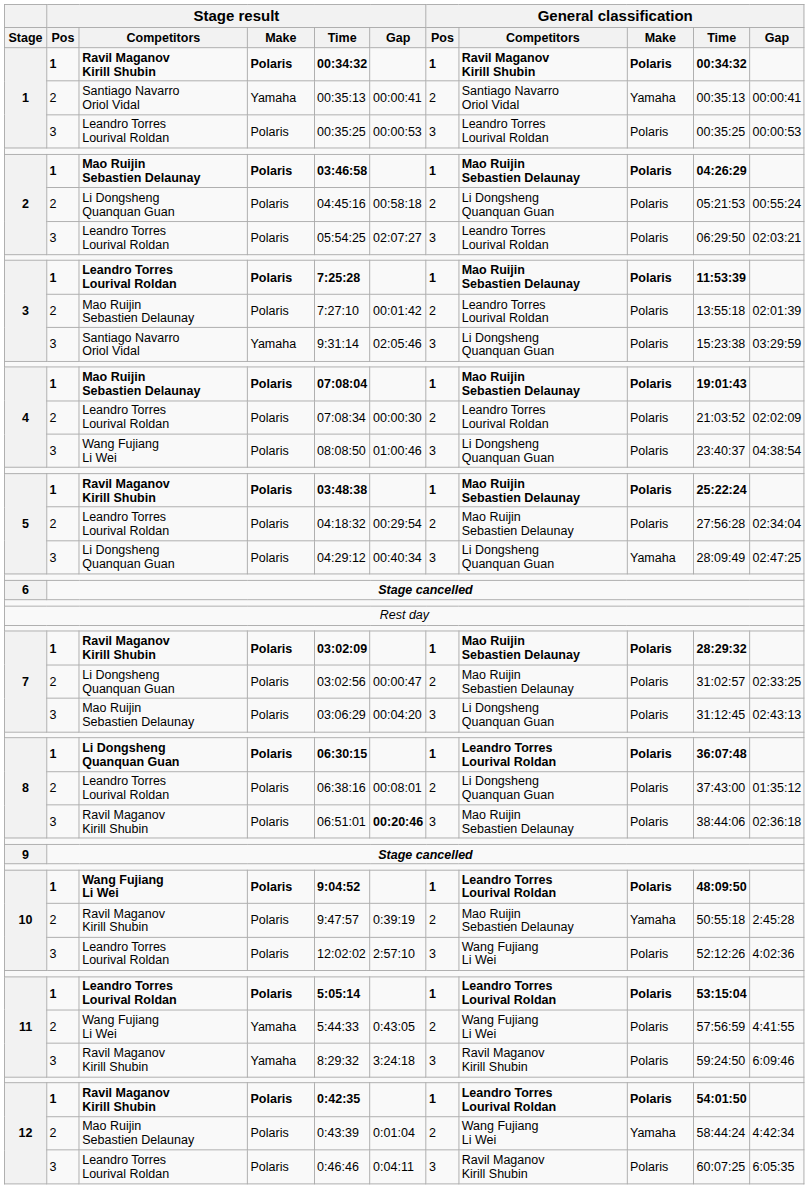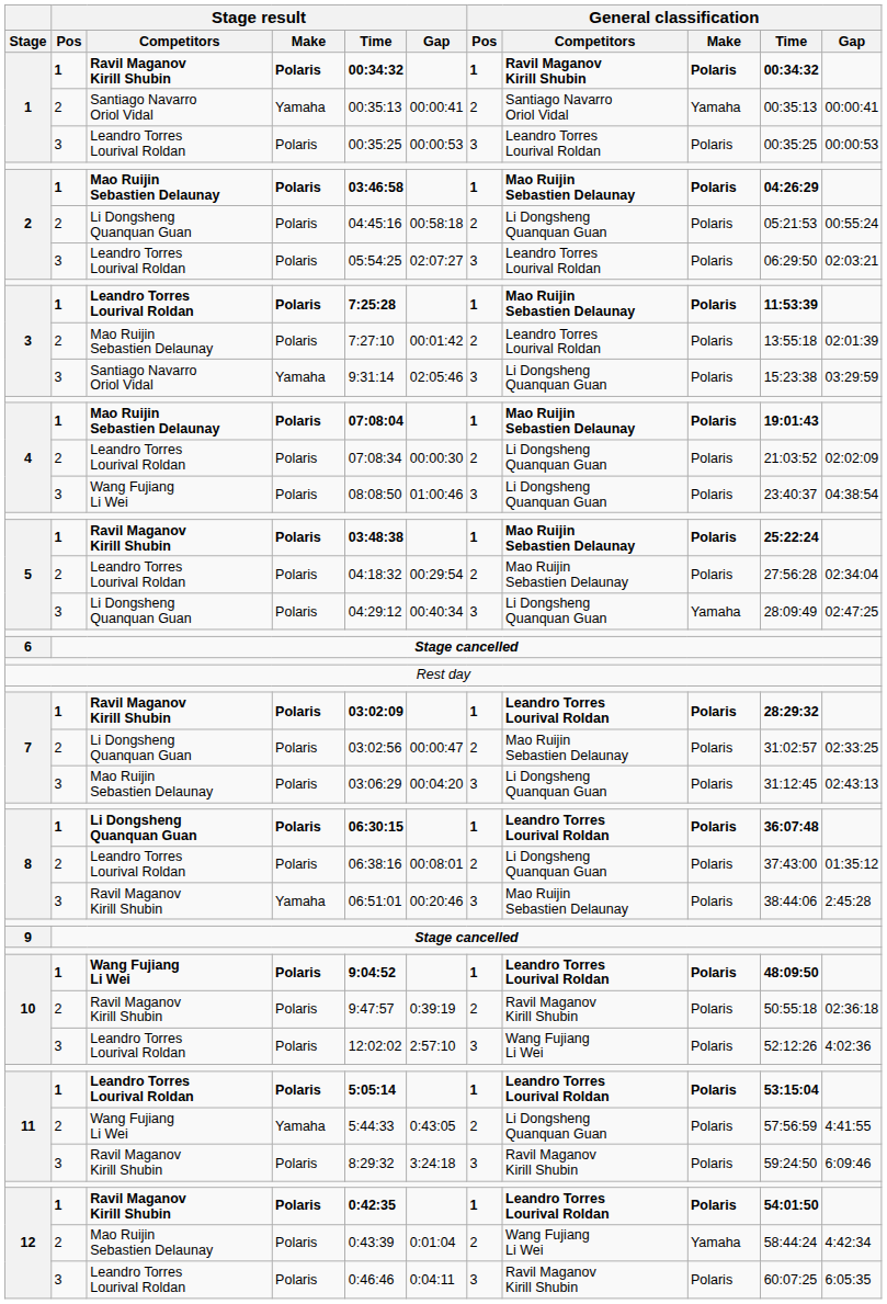4 / Leandro Torres Lourival Roldan | General classification / Competitors: Leandro Torres Lourival Roldan -> Li Dongsheng Quanquan Guan
7 / Ravil Maganov Kirill Shubin | General classification / Competitors: Mao Ruijin Sebastien Delaunay -> Leandro Torres Lourival Roldan
8 / Ravil Maganov Kirill Shubin | Stage result / Make: Polaris -> Yamaha
8 / Ravil Maganov Kirill Shubin | Stage result / Gap: bold -> normal
8 / Ravil Maganov Kirill Shubin | General classification / Gap: 02:36:18 -> 2:45:28
10 / Ravil Maganov Kirill Shubin | General classification / Competitors: Mao Ruijin Sebastien Delaunay -> Ravil Maganov Kirill Shubin
10 / Ravil Maganov Kirill Shubin | General classification / Make: Yamaha -> Polaris
10 / Ravil Maganov Kirill Shubin | General classification / Gap: 2:45:28 -> 02:36:18
11 / Wang Fujiang Li Wei | General classification / Competitors: Wang Fujiang Li Wei -> Li Dongsheng Quanquan Guan
11 / Ravil Maganov Kirill Shubin | Stage result / Make: Yamaha -> Polaris
